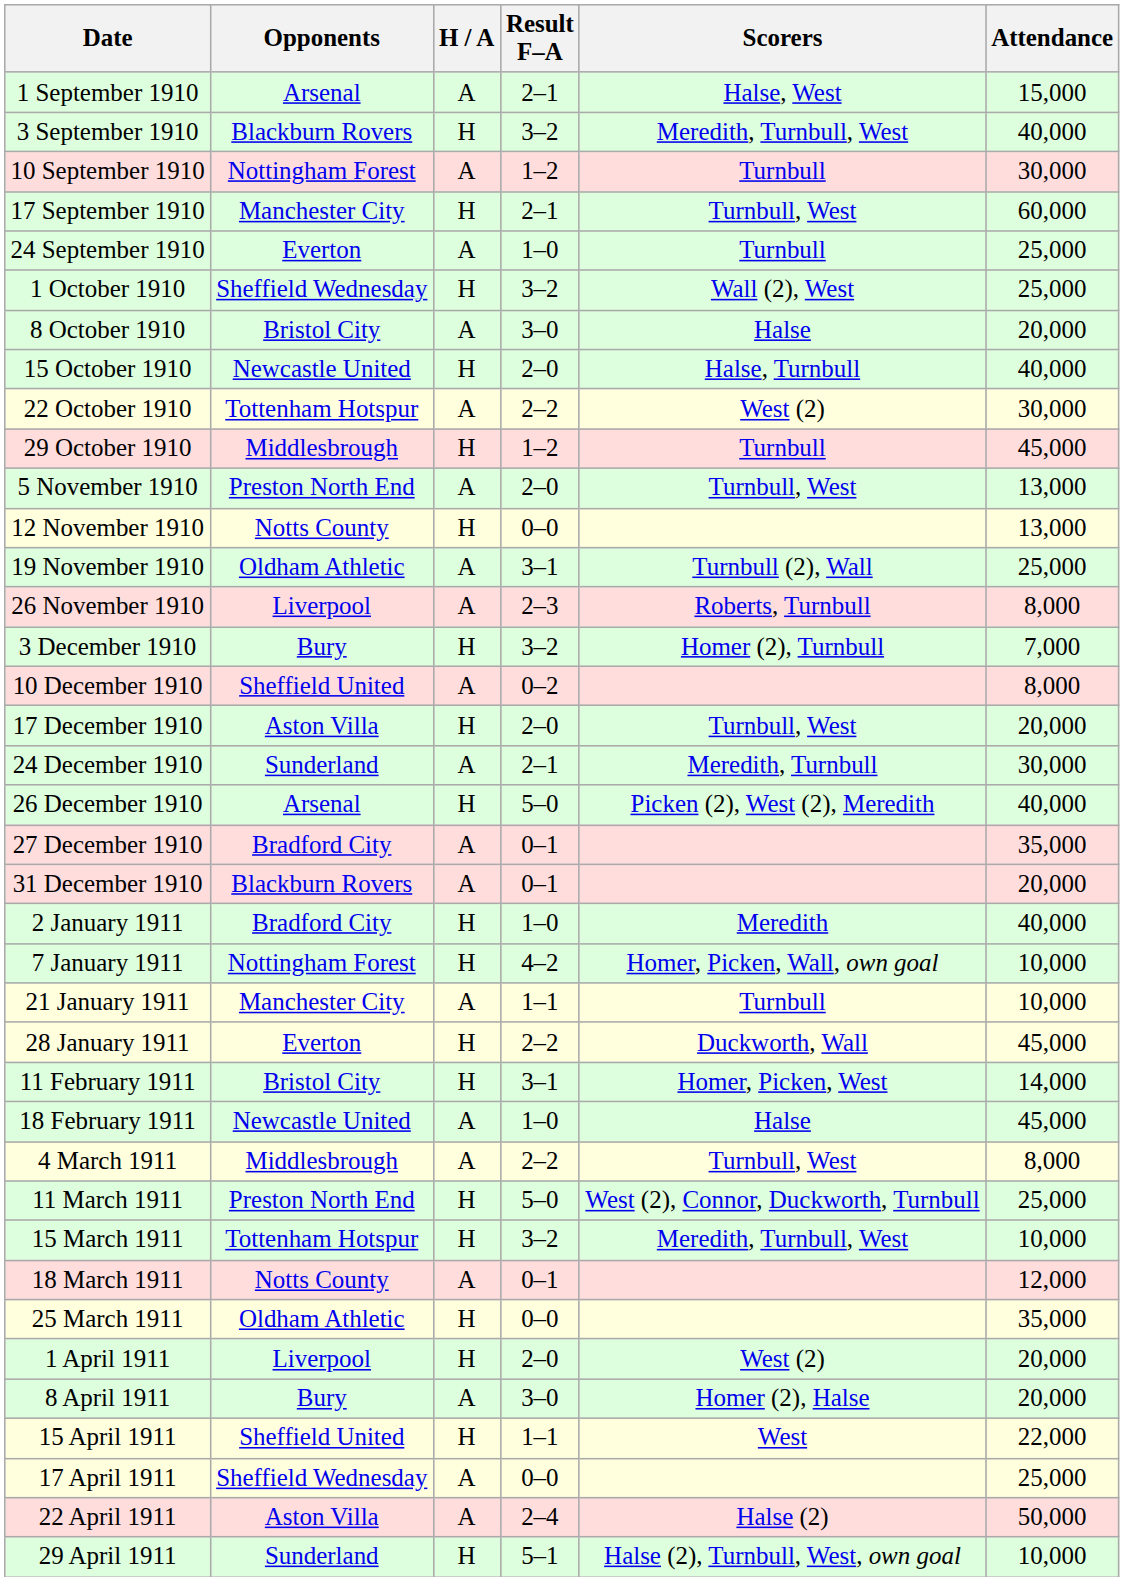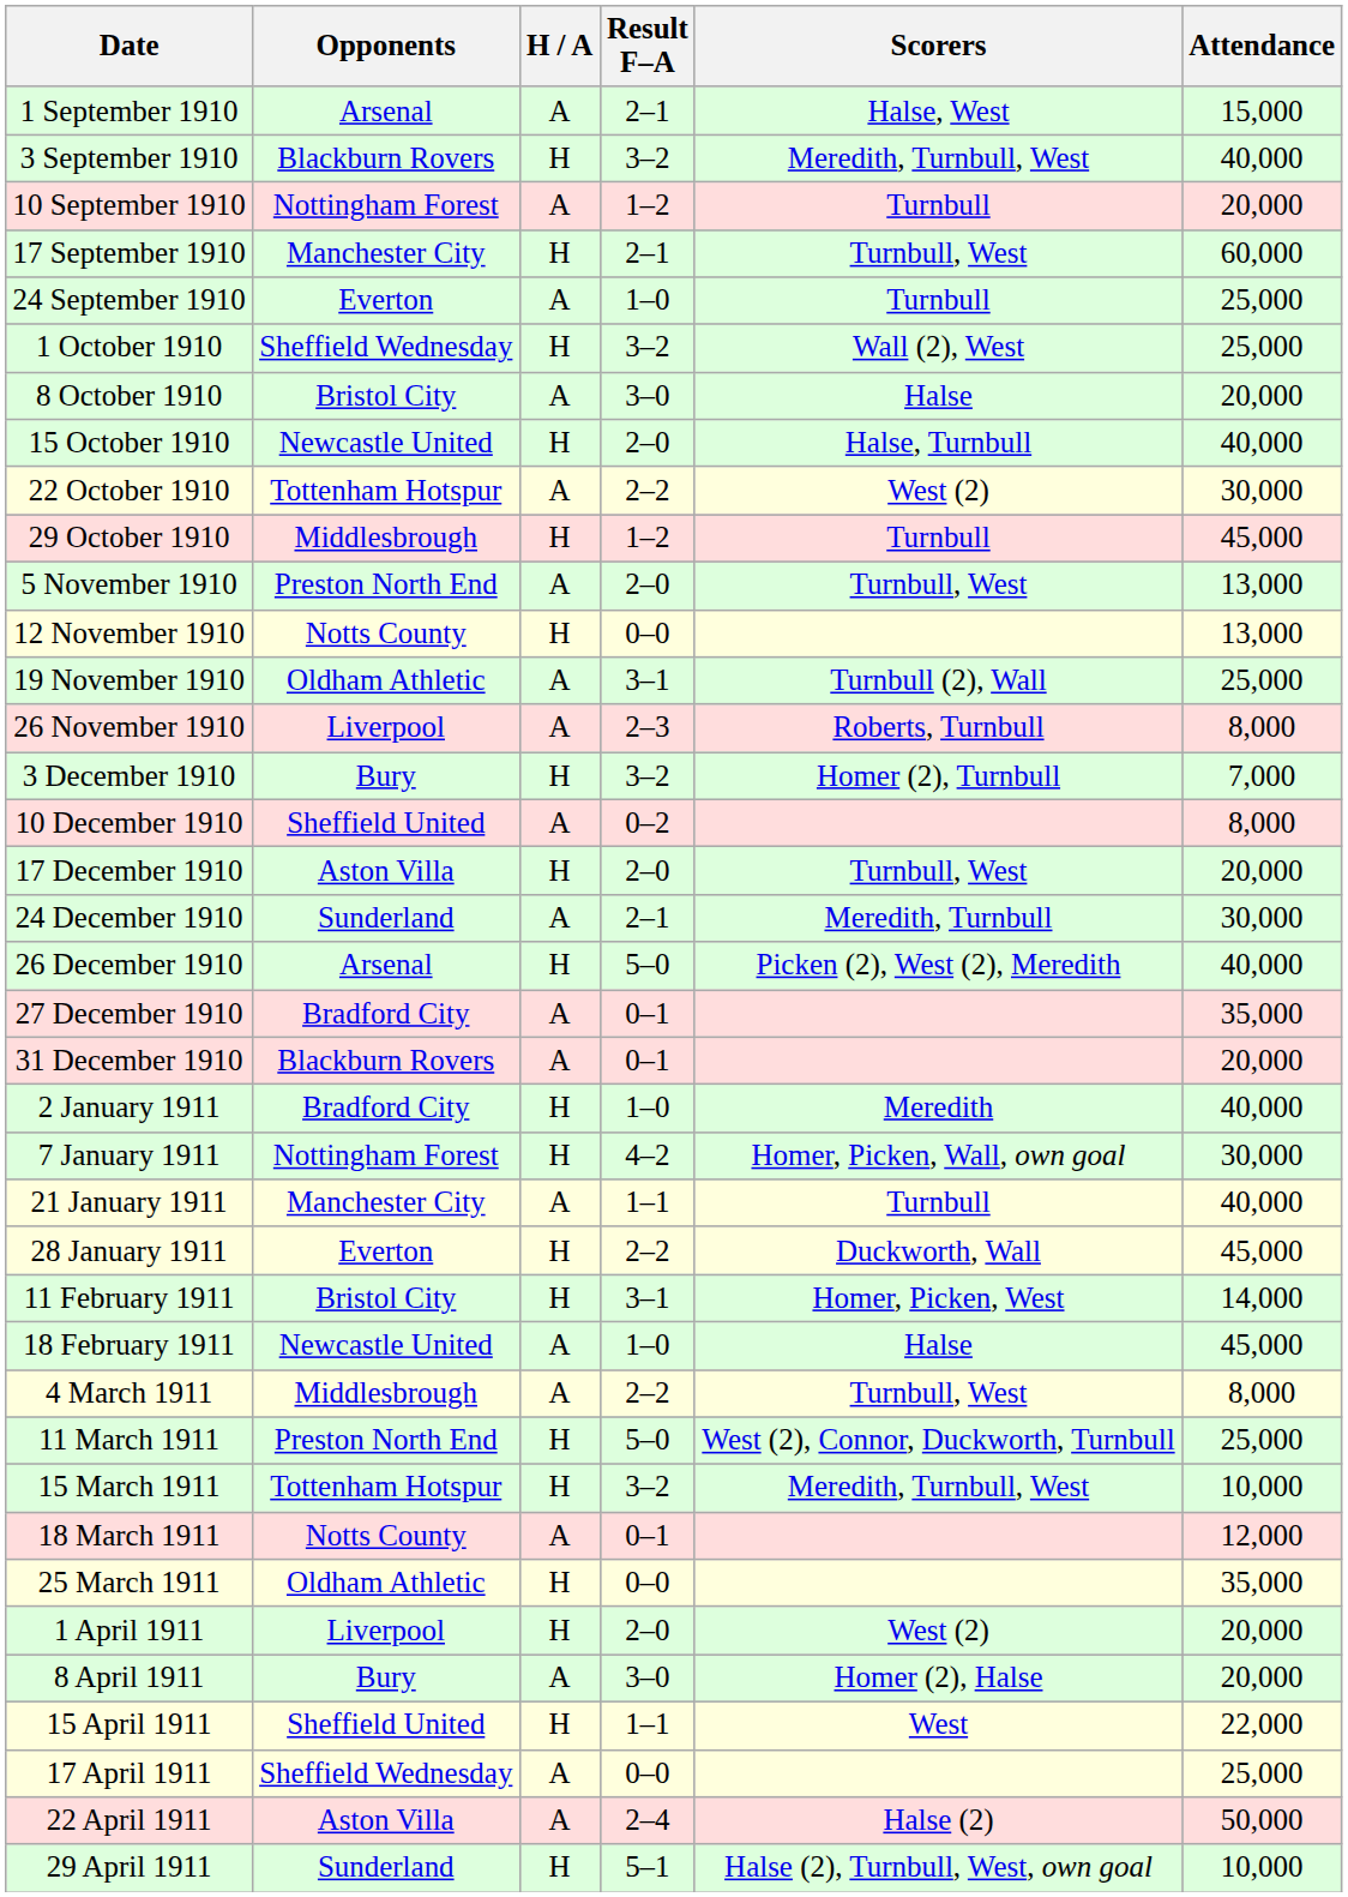10 September 1910 | Attendance: 30,000 -> 20,000
7 January 1911 | Attendance: 10,000 -> 30,000
21 January 1911 | Attendance: 10,000 -> 40,000
